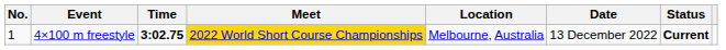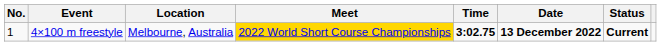columns swapped: Time <-> Location
4×100 m freestyle | Date: normal -> bold
